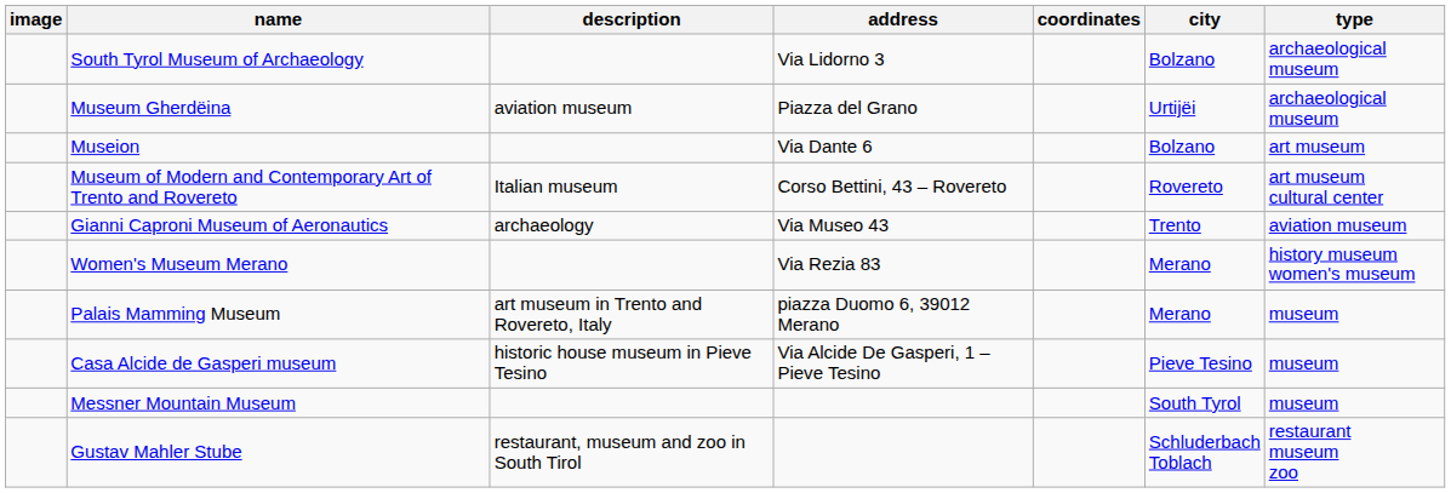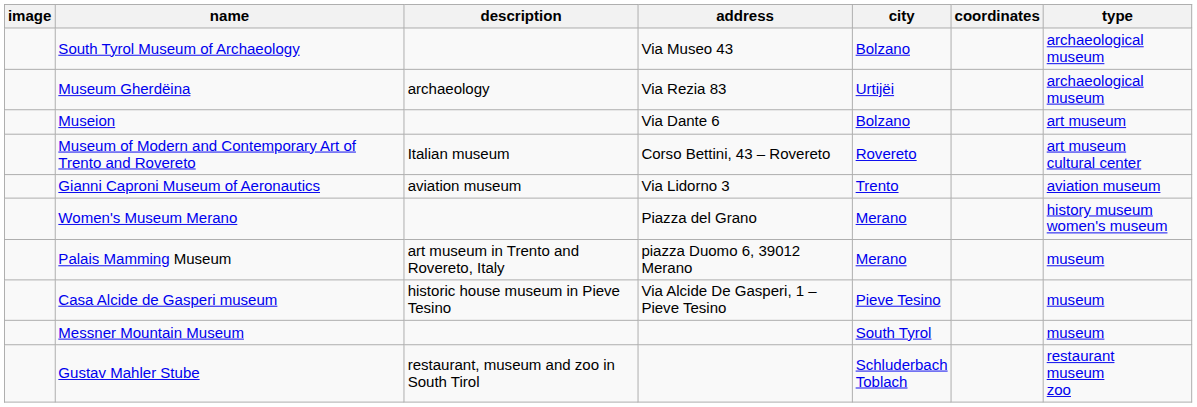columns swapped: city <-> coordinates
South Tyrol Museum of Archaeology | address: Via Lidorno 3 -> Via Museo 43
Museum Gherdëina | description: aviation museum -> archaeology
Museum Gherdëina | address: Piazza del Grano -> Via Rezia 83
Gianni Caproni Museum of Aeronautics | description: archaeology -> aviation museum
Gianni Caproni Museum of Aeronautics | address: Via Museo 43 -> Via Lidorno 3
Women's Museum Merano | address: Via Rezia 83 -> Piazza del Grano
